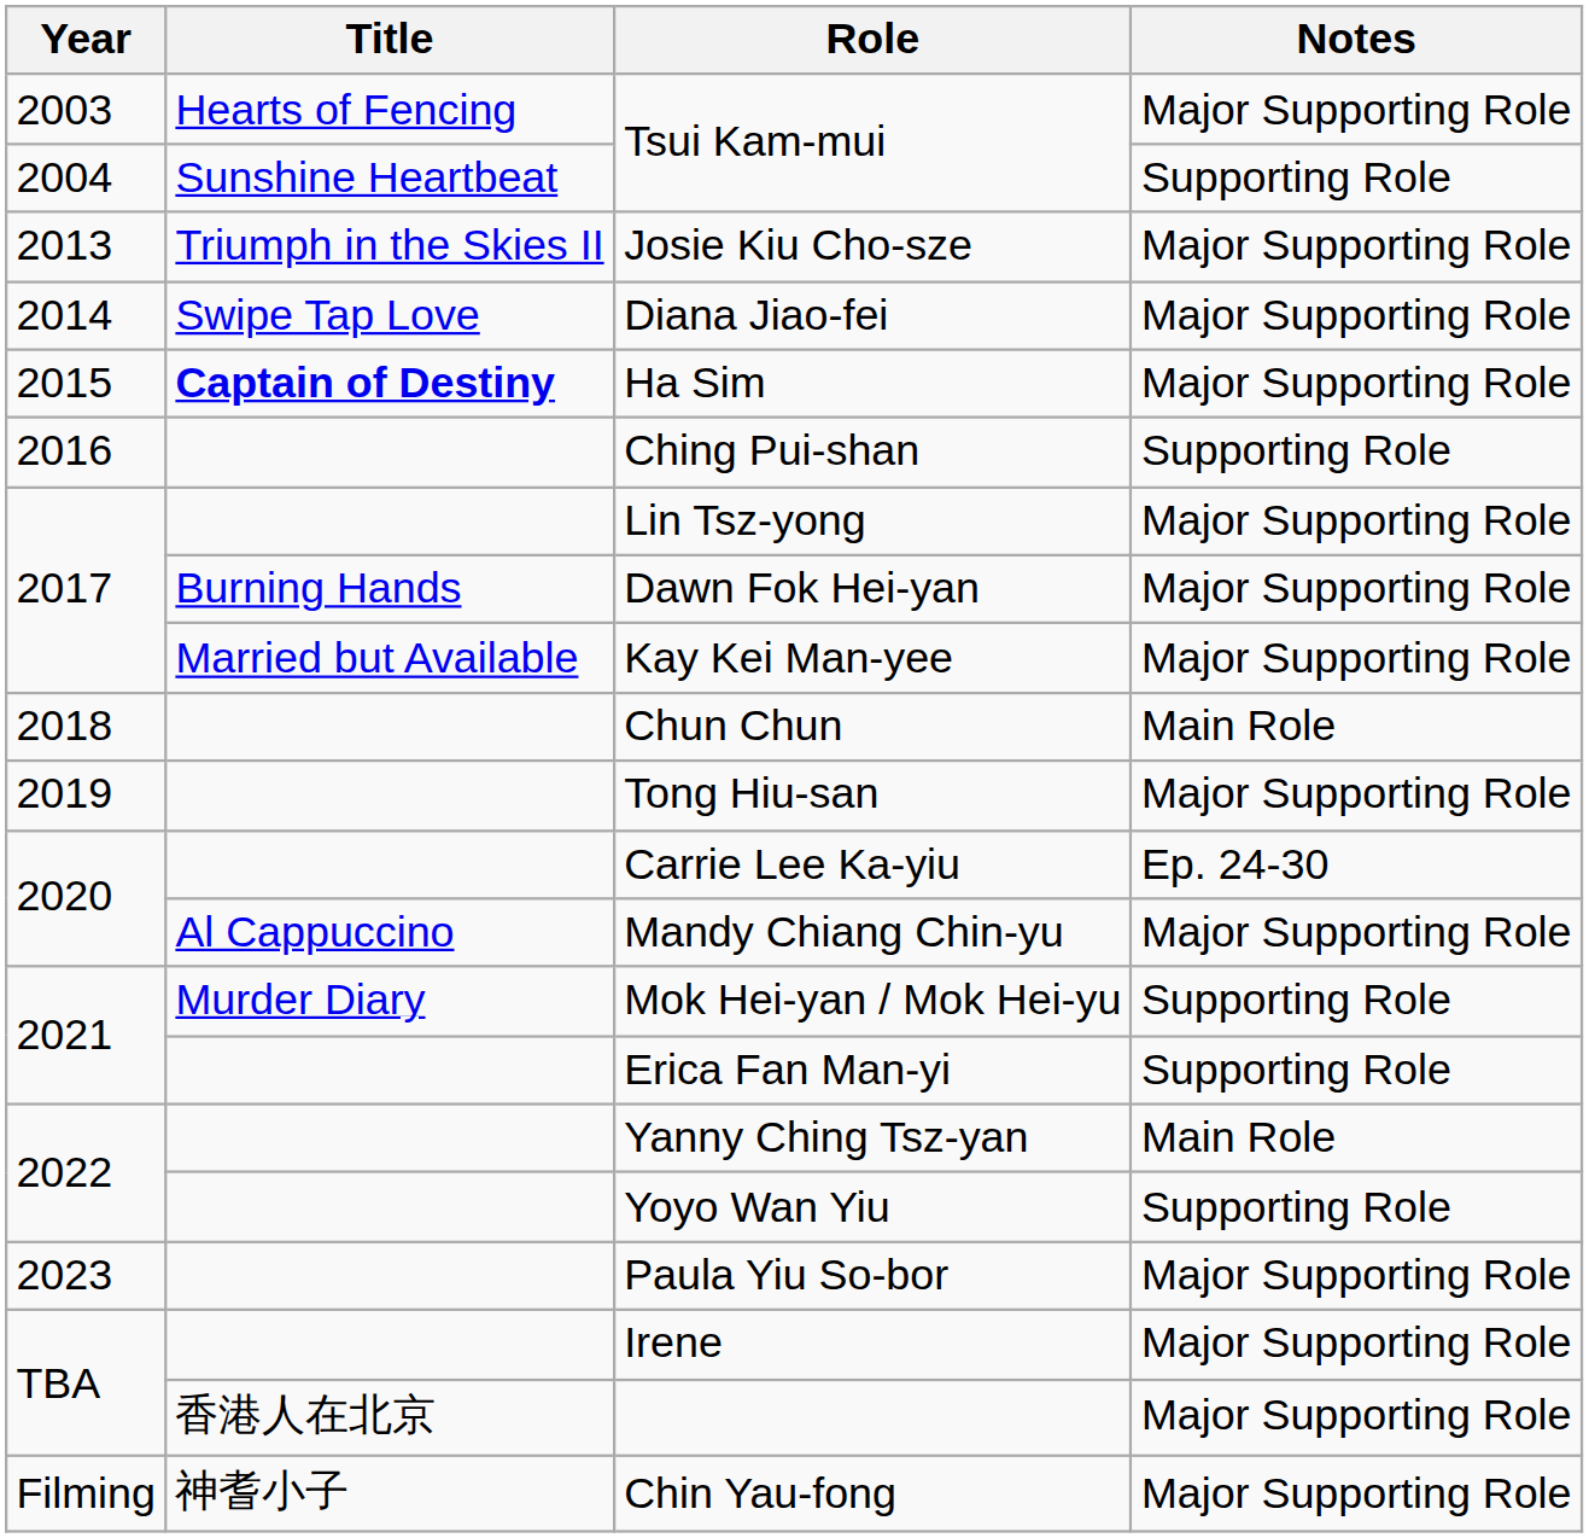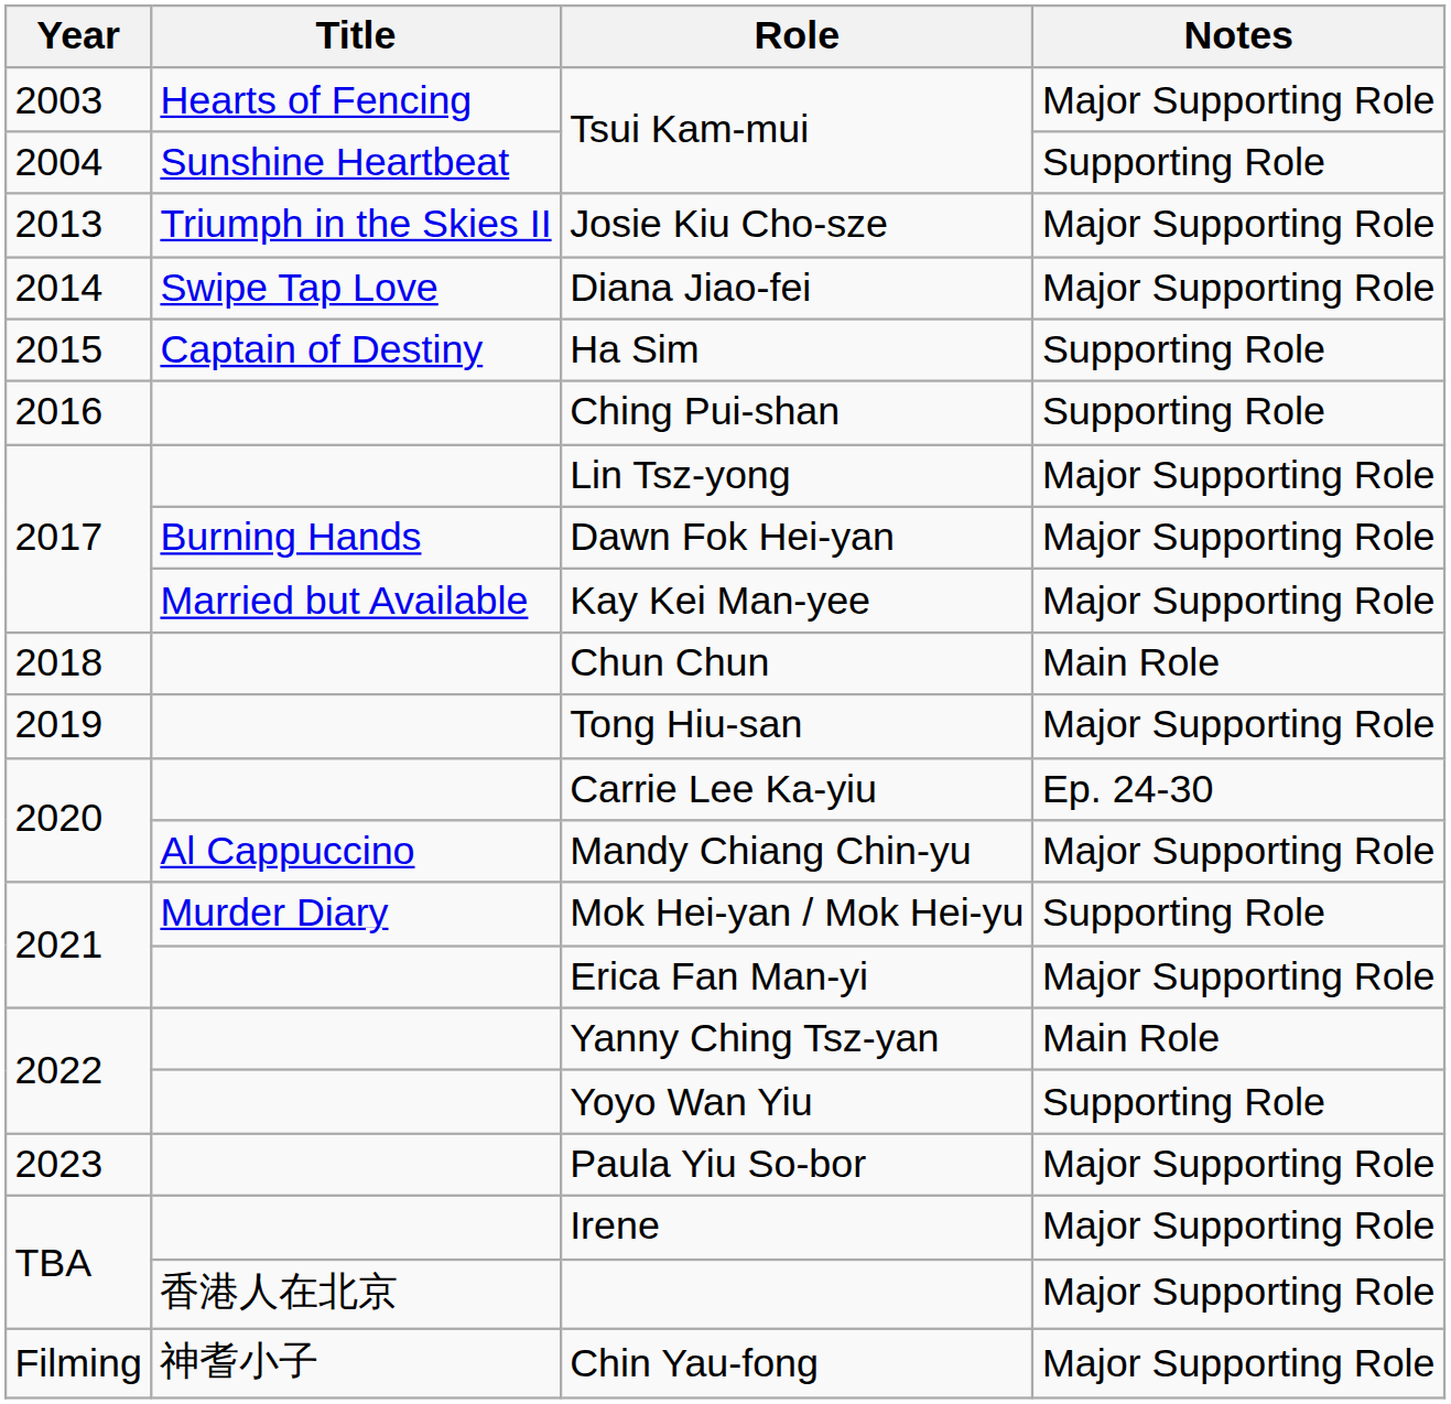Ha Sim | Title: bold -> normal
Ha Sim | Notes: Major Supporting Role -> Supporting Role
Erica Fan Man-yi | Notes: Supporting Role -> Major Supporting Role
